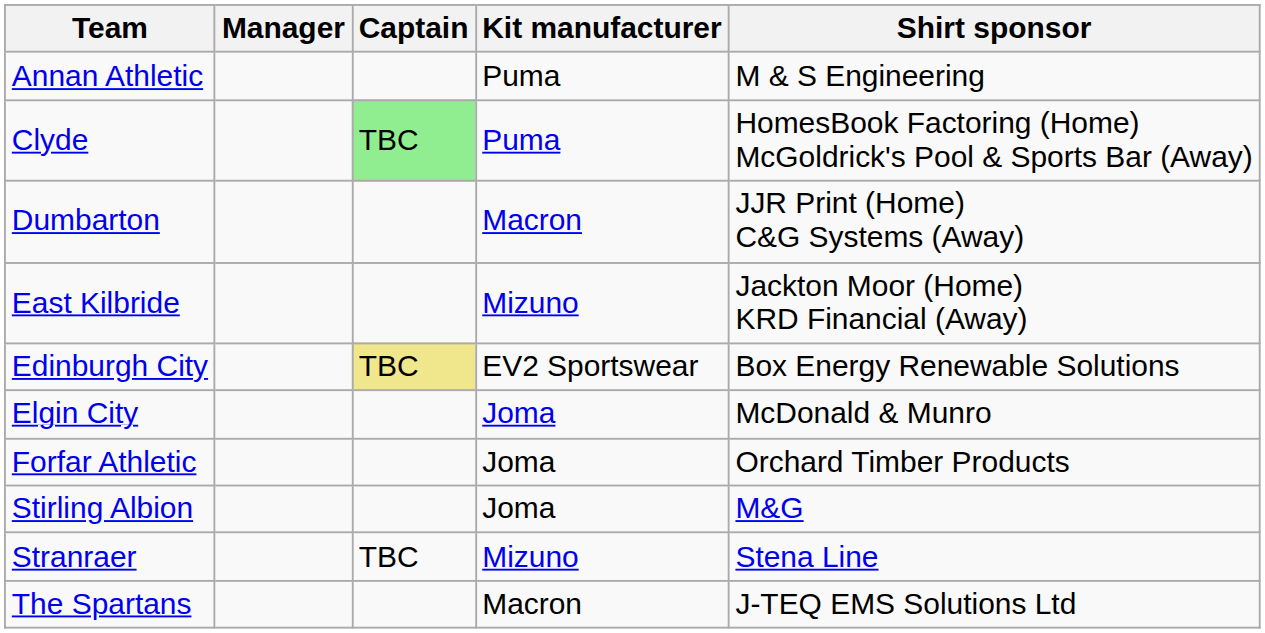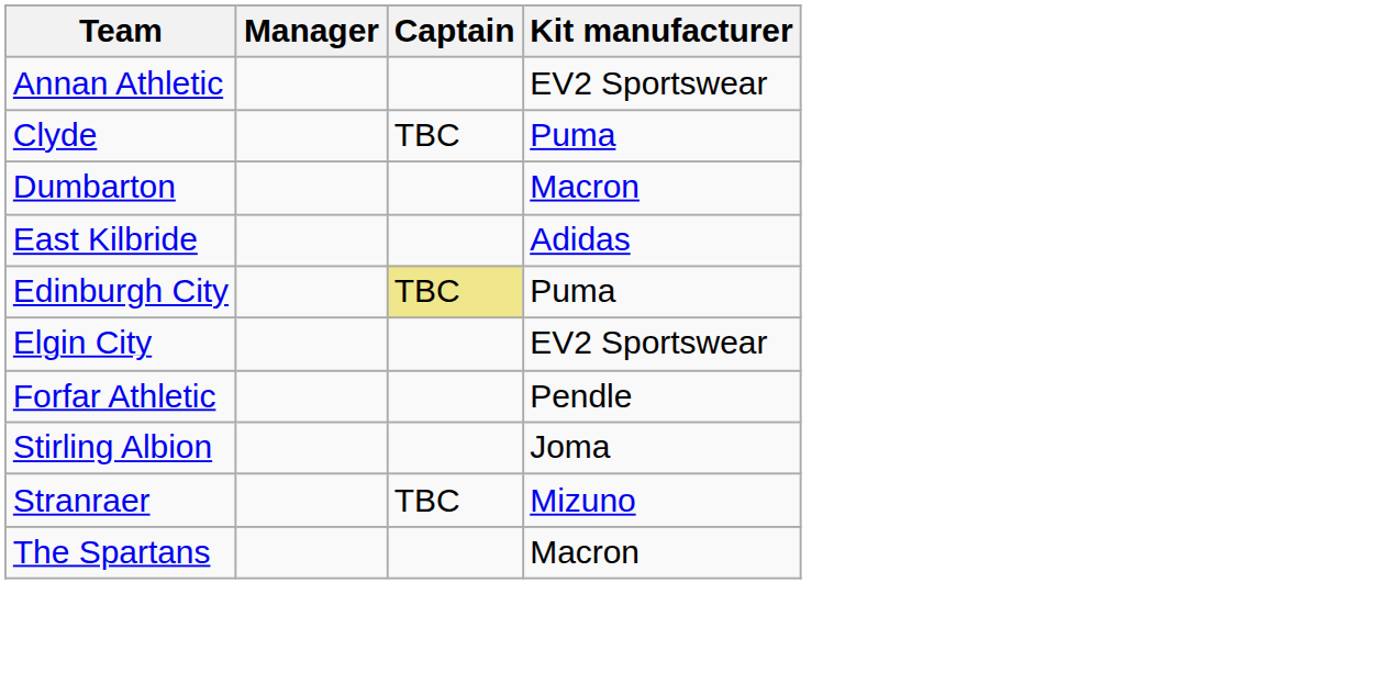- column: Shirt sponsor | M & S Engineering | HomesBook Factoring (Home) McGoldrick's Pool & Sports Bar (Away) | JJR Print (Home) C&G Systems (Away) | Jackton Moor (Home) KRD Financial (Away) | Box Energy Renewable Solutions | McDonald & Munro | Orchard Timber Products | M&G | Stena Line | J-TEQ EMS Solutions Ltd
Annan Athletic | Kit manufacturer: Puma -> EV2 Sportswear
Clyde | Captain: lightgreen background -> no background
East Kilbride | Kit manufacturer: Mizuno -> Adidas
Edinburgh City | Kit manufacturer: EV2 Sportswear -> Puma
Elgin City | Kit manufacturer: Joma -> EV2 Sportswear
Forfar Athletic | Kit manufacturer: Joma -> Pendle
